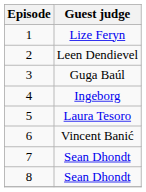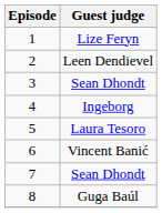3 | Guest judge: Guga Baúl -> Sean Dhondt
8 | Guest judge: Sean Dhondt -> Guga Baúl
